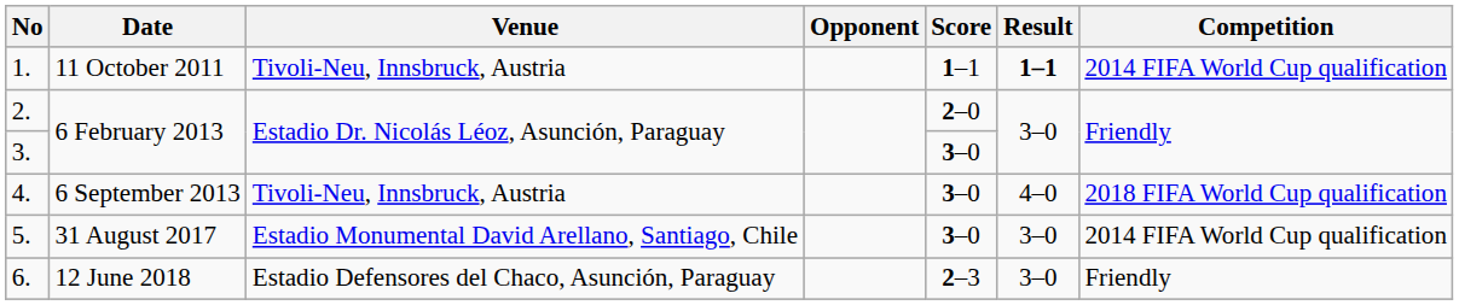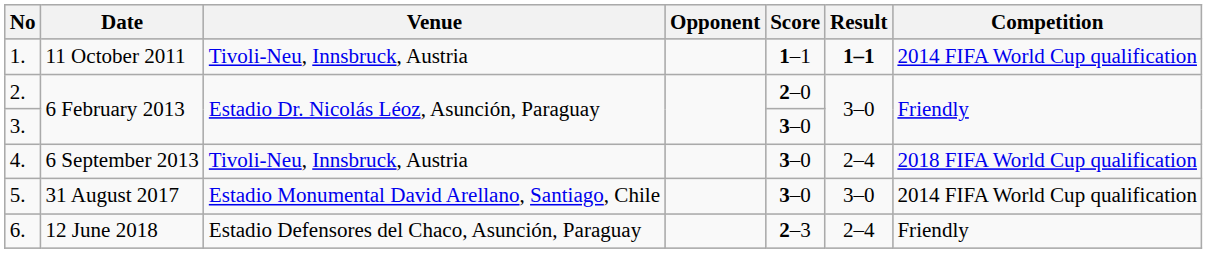4. | Result: 4–0 -> 2–4
6. | Result: 3–0 -> 2–4
